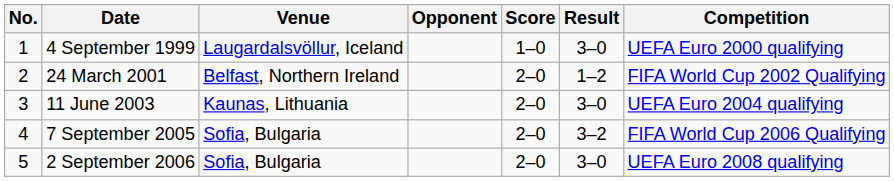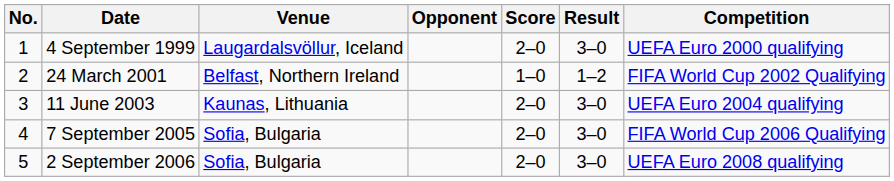4 September 1999 | Score: 1–0 -> 2–0
24 March 2001 | Score: 2–0 -> 1–0
7 September 2005 | Result: 3–2 -> 3–0
